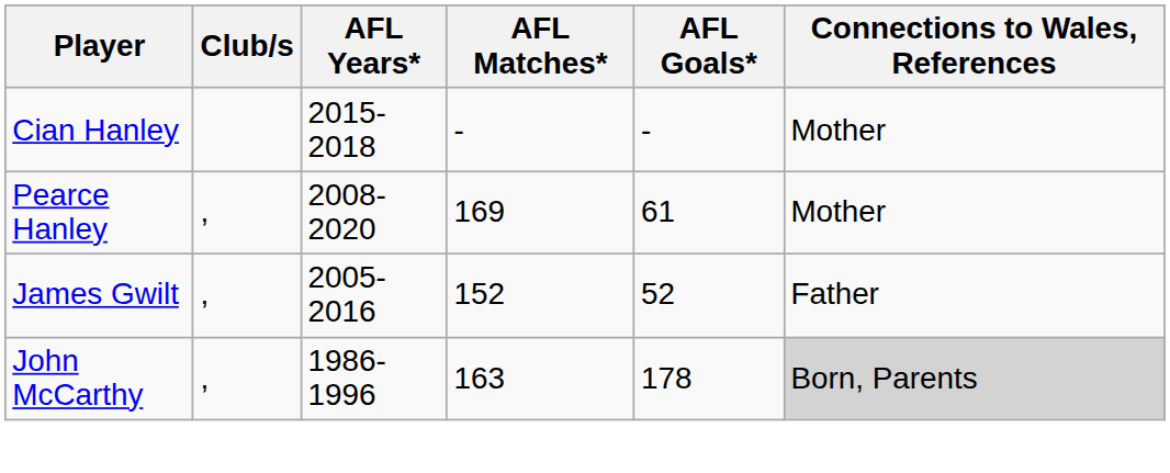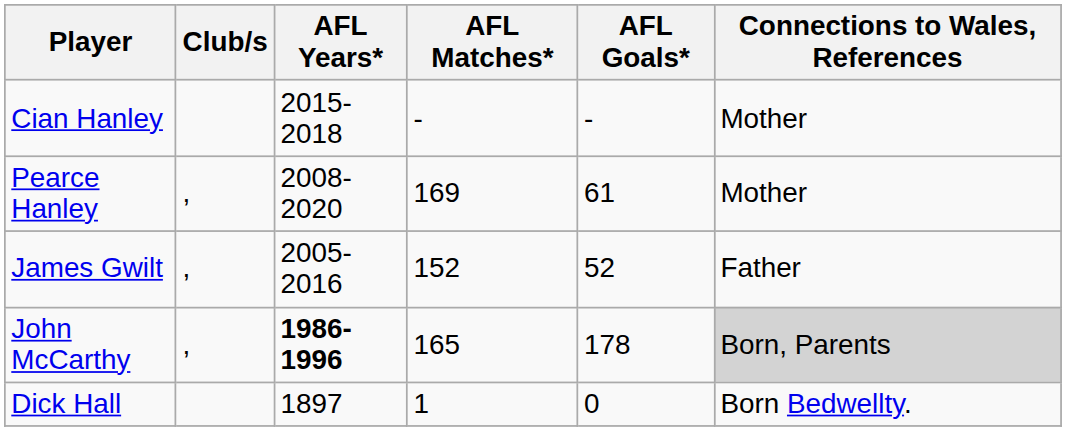John McCarthy | AFL Years*: normal -> bold
John McCarthy | AFL Matches*: 163 -> 165
+ row: Dick Hall | 1897 | 1 | 0 | Born Bedwellty.
